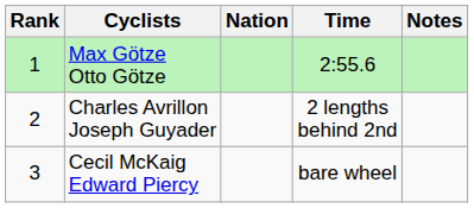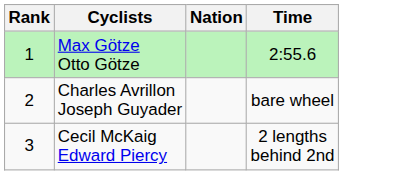- column: Notes
Charles Avrillon Joseph Guyader | Time: 2 lengths behind 2nd -> bare wheel
Cecil McKaig Edward Piercy | Time: bare wheel -> 2 lengths behind 2nd
